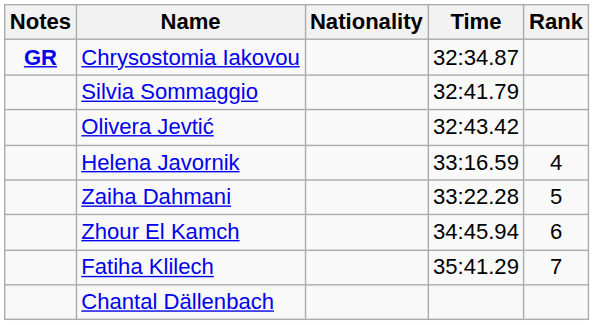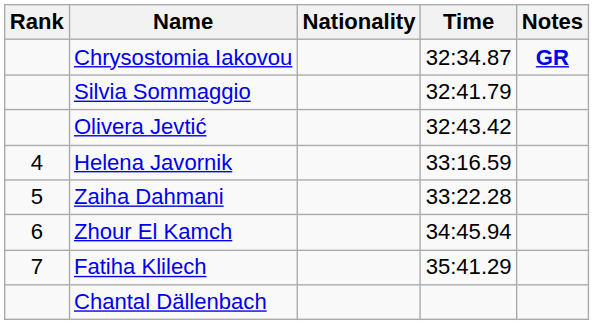columns swapped: Rank <-> Notes
